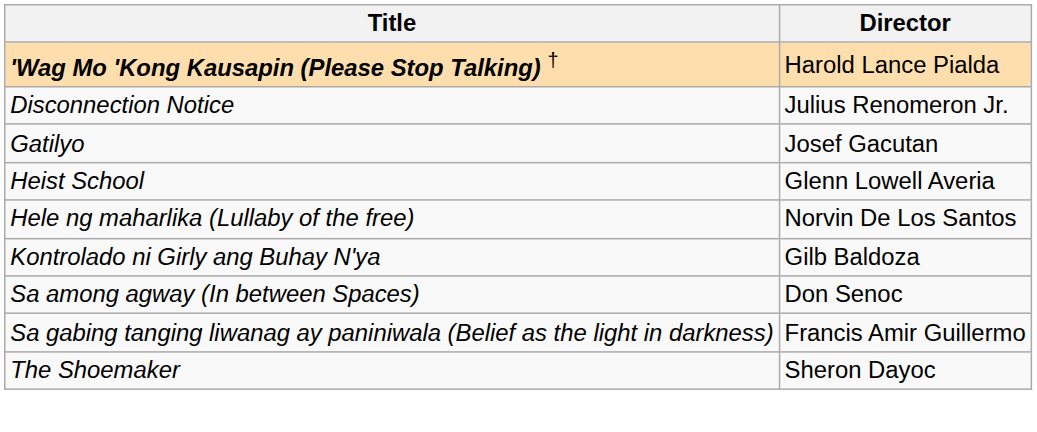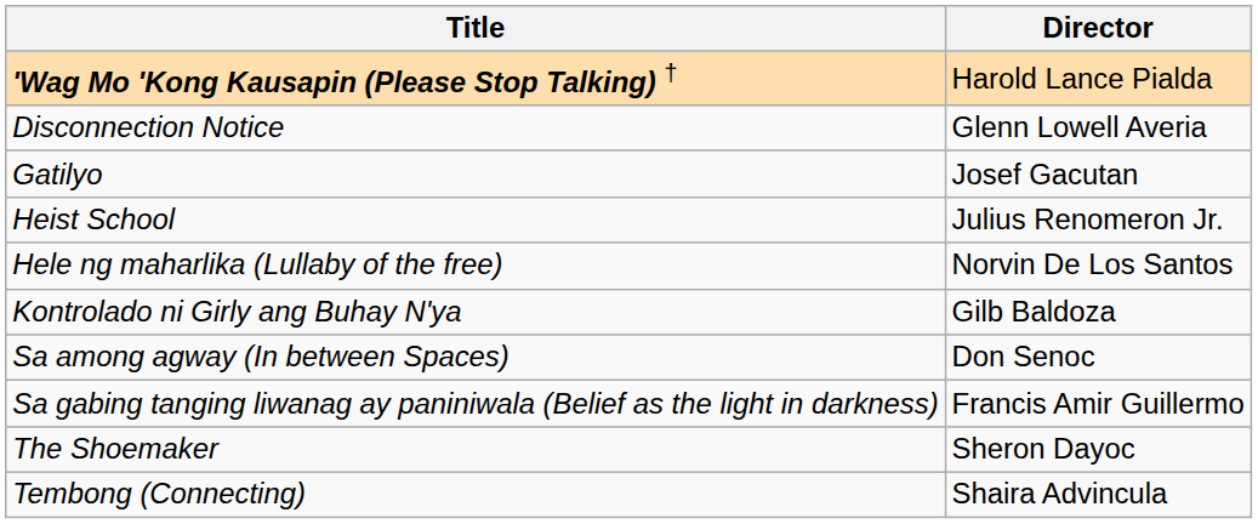Disconnection Notice | Director: Julius Renomeron Jr. -> Glenn Lowell Averia
Heist School | Director: Glenn Lowell Averia -> Julius Renomeron Jr.
+ row: Tembong (Connecting) | Shaira Advincula
